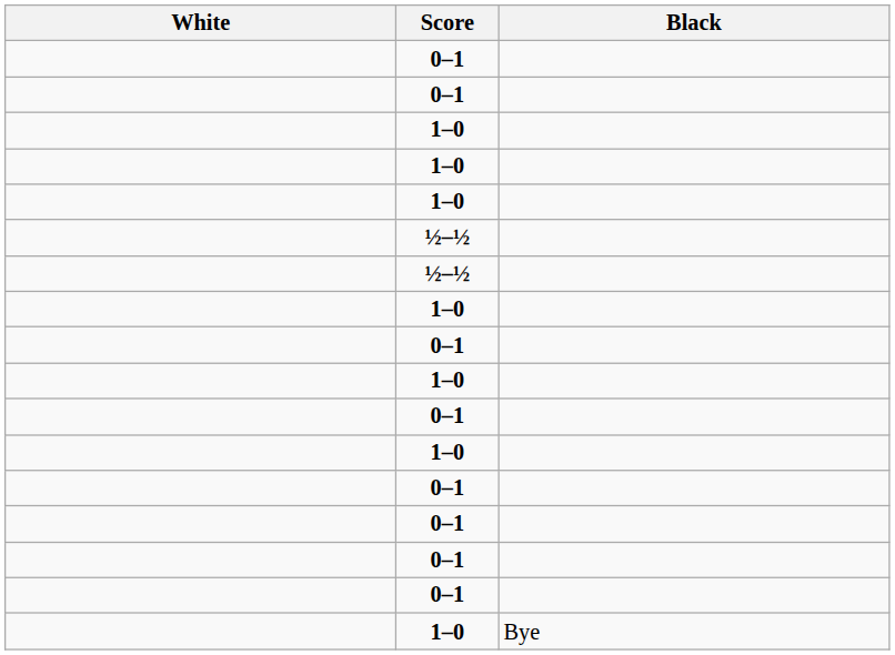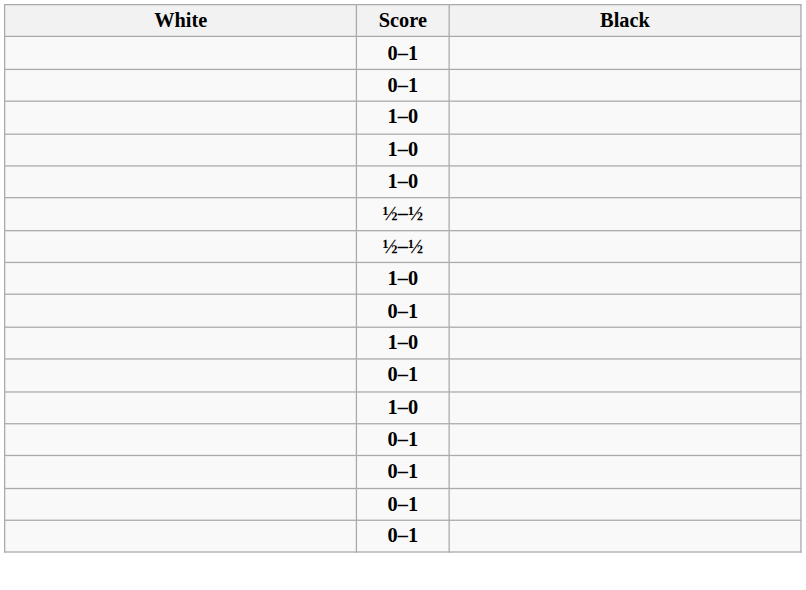- row: 1–0 | Bye
